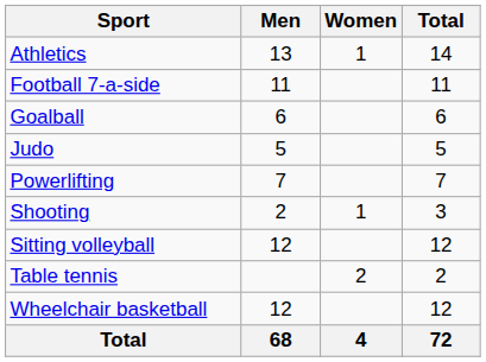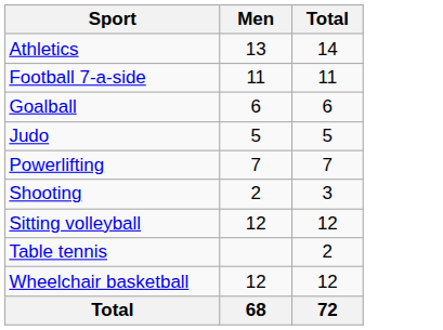- column: Women | 1 | 1 | 2 | 4
